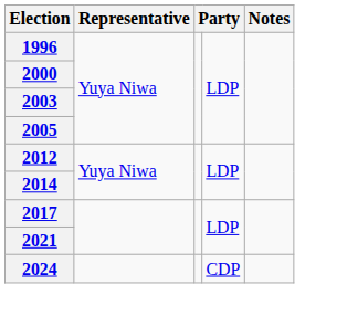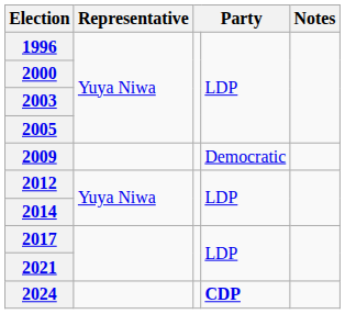+ row: 2009 | Democratic
2024 | column 4: normal -> bold
